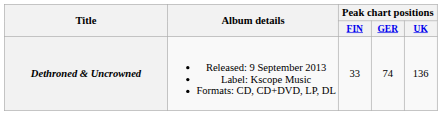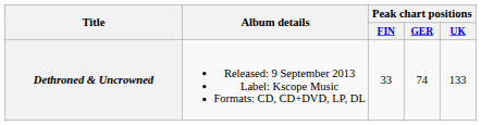Dethroned & Uncrowned | Peak chart positions / UK: 136 -> 133
